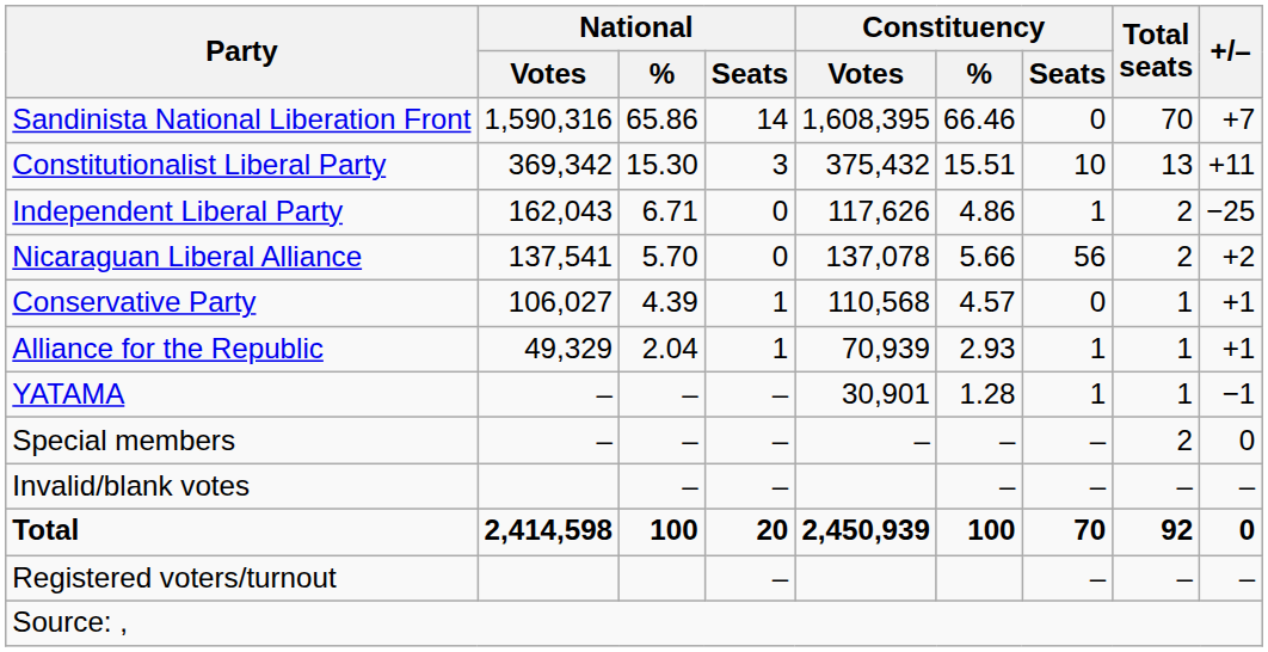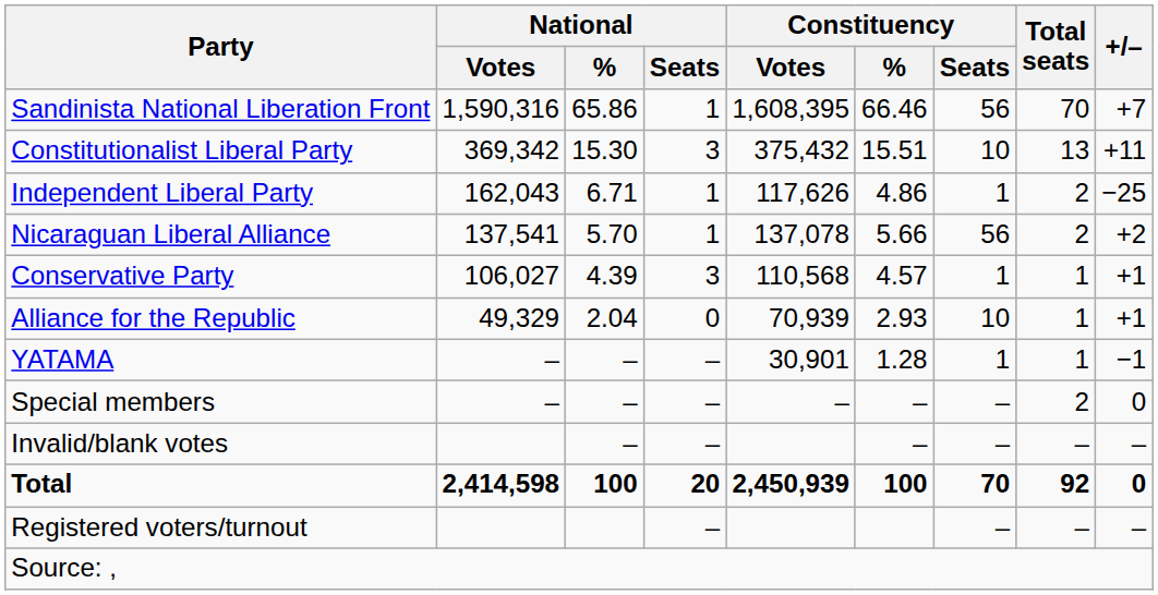Sandinista National Liberation Front | National / Seats: 14 -> 1
Sandinista National Liberation Front | Constituency / Seats: 0 -> 56
Independent Liberal Party | National / Seats: 0 -> 1
Nicaraguan Liberal Alliance | National / Seats: 0 -> 1
Conservative Party | National / Seats: 1 -> 3
Conservative Party | Constituency / Seats: 0 -> 1
Alliance for the Republic | National / Seats: 1 -> 0
Alliance for the Republic | Constituency / Seats: 1 -> 10
